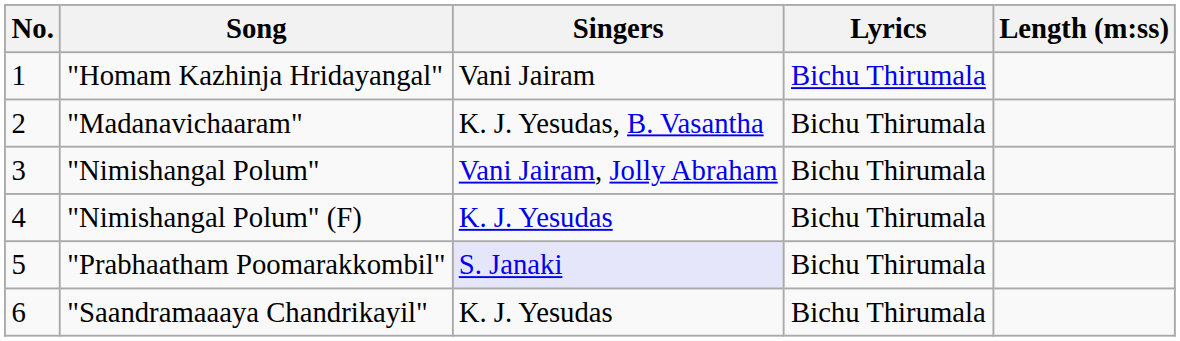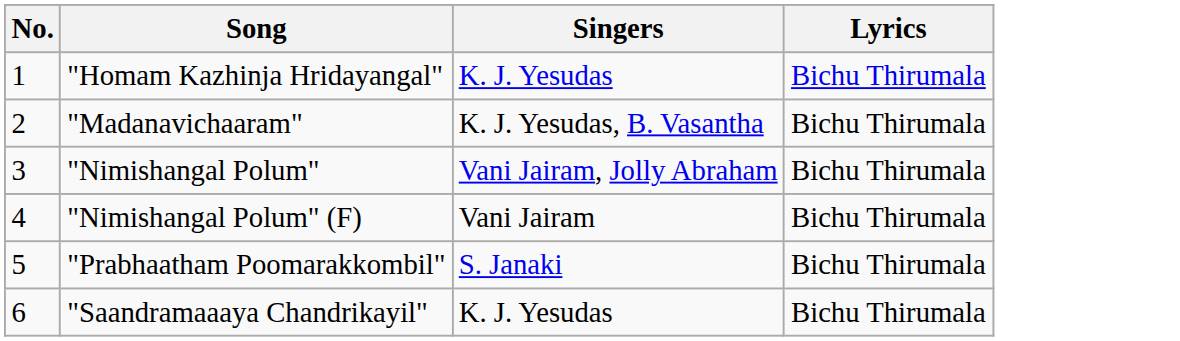- column: Length (m:ss)
"Homam Kazhinja Hridayangal" | Singers: Vani Jairam -> K. J. Yesudas
"Nimishangal Polum" (F) | Singers: K. J. Yesudas -> Vani Jairam
"Prabhaatham Poomarakkombil" | Singers: lavender background -> no background
